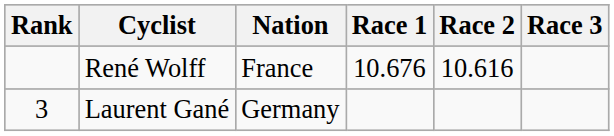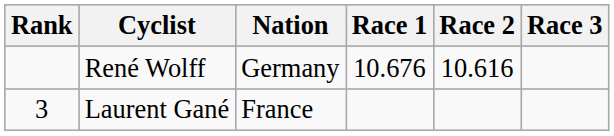René Wolff | Nation: France -> Germany
Laurent Gané | Nation: Germany -> France
